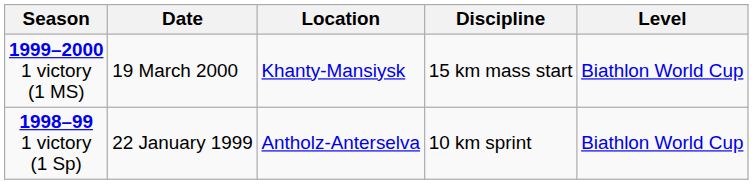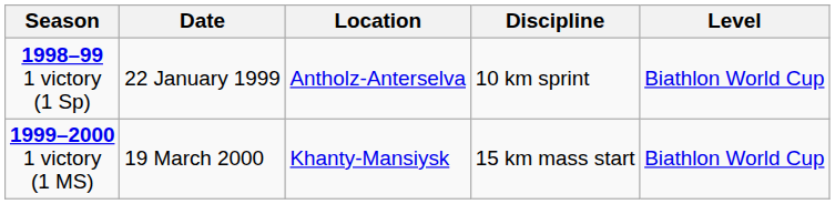rows swapped: 1998–99 1 victory (1 Sp) <-> 1999–2000 1 victory (1 MS)
